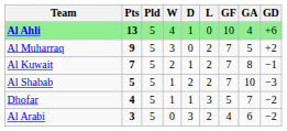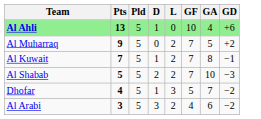- column: W | 4 | 3 | 2 | 1 | 1 | 0
